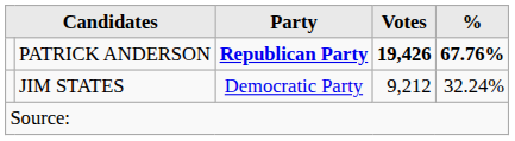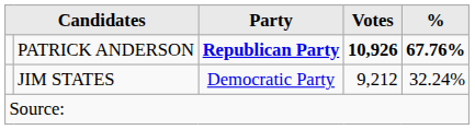PATRICK ANDERSON | Votes: 19,426 -> 10,926
